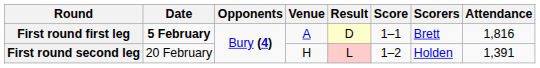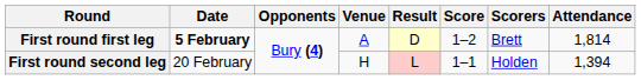First round first leg | Score: 1–1 -> 1–2
First round first leg | Attendance: 1,816 -> 1,814
First round second leg | Score: 1–2 -> 1–1
First round second leg | Attendance: 1,391 -> 1,394
